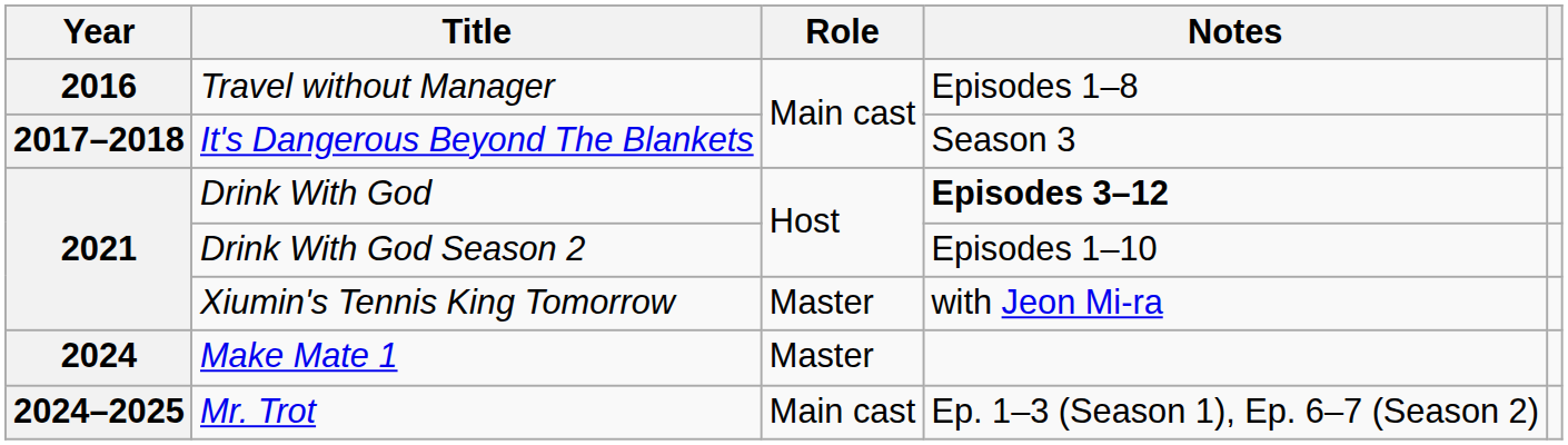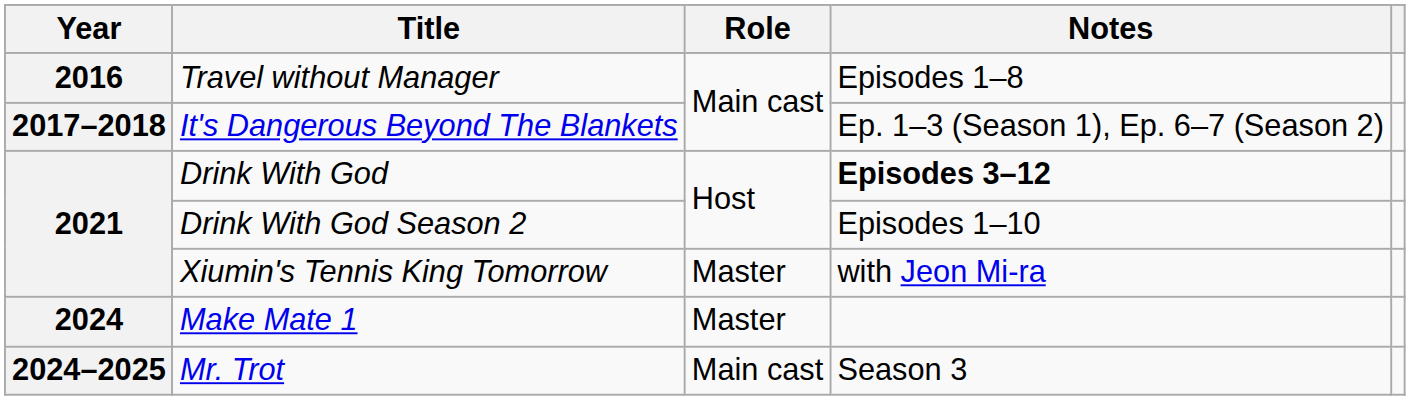It's Dangerous Beyond The Blankets | Notes: Season 3 -> Ep. 1–3 (Season 1), Ep. 6–7 (Season 2)
Mr. Trot | Notes: Ep. 1–3 (Season 1), Ep. 6–7 (Season 2) -> Season 3
